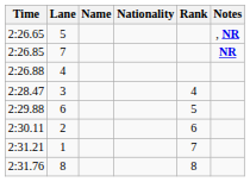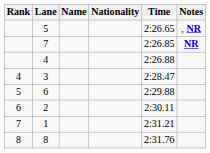columns swapped: Rank <-> Time
